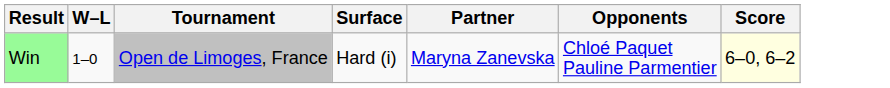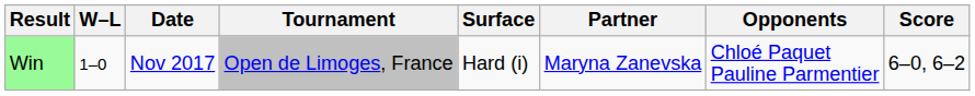+ column: Date | Nov 2017
Win | Score: lightyellow background -> no background
